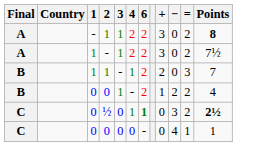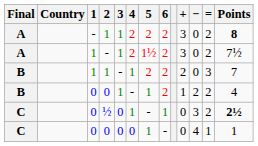+ column: 5 | 2 | 1½ | 2 | 1 | - | 1
½ | 6: bold -> normal
